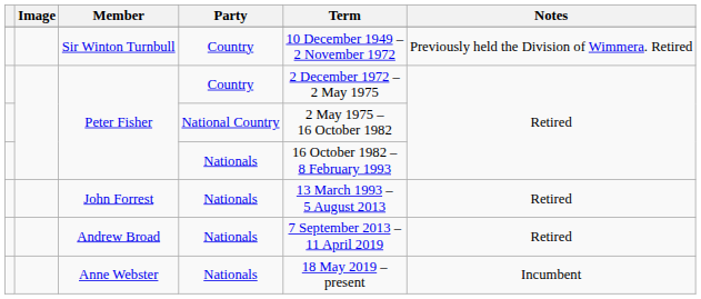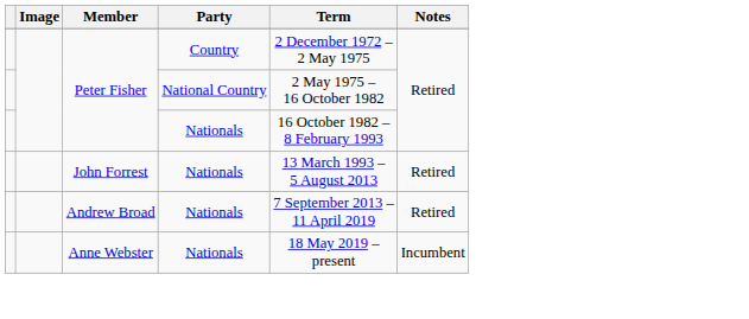- row: Sir Winton Turnbull | Country | 10 December 1949 – 2 November 1972 | Previously held the Division of Wimmera. Retired
